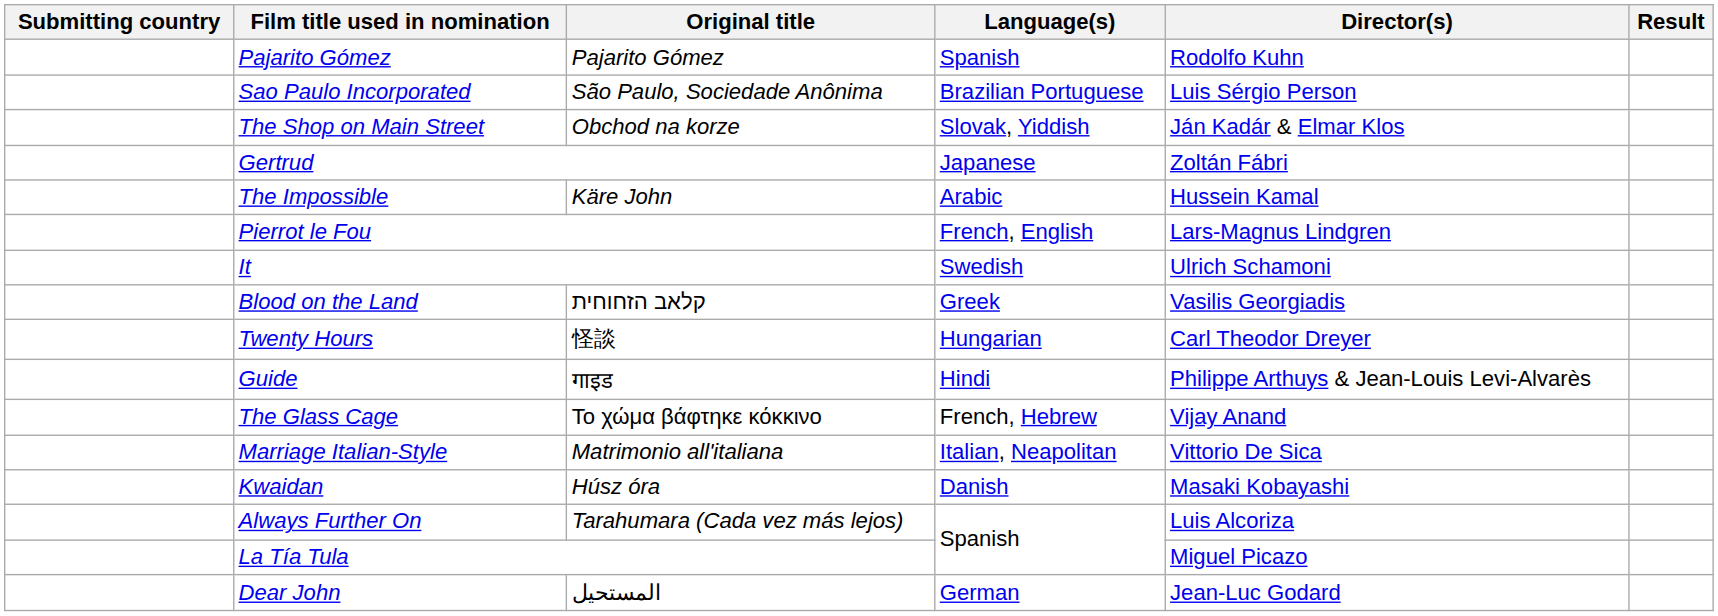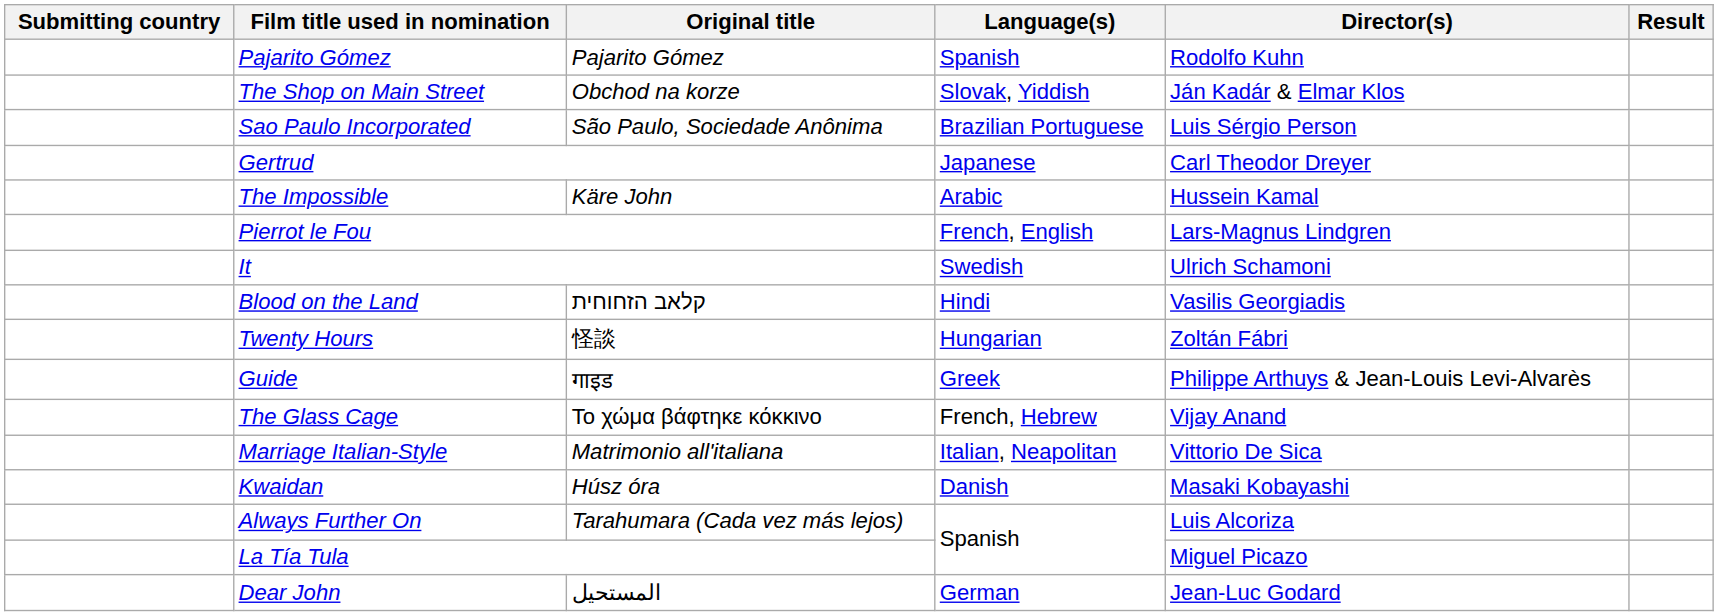rows swapped: Sao Paulo Incorporated <-> The Shop on Main Street
Gertrud | Director(s): Zoltán Fábri -> Carl Theodor Dreyer
Blood on the Land | Language(s): Greek -> Hindi
Twenty Hours | Director(s): Carl Theodor Dreyer -> Zoltán Fábri
Guide | Language(s): Hindi -> Greek
